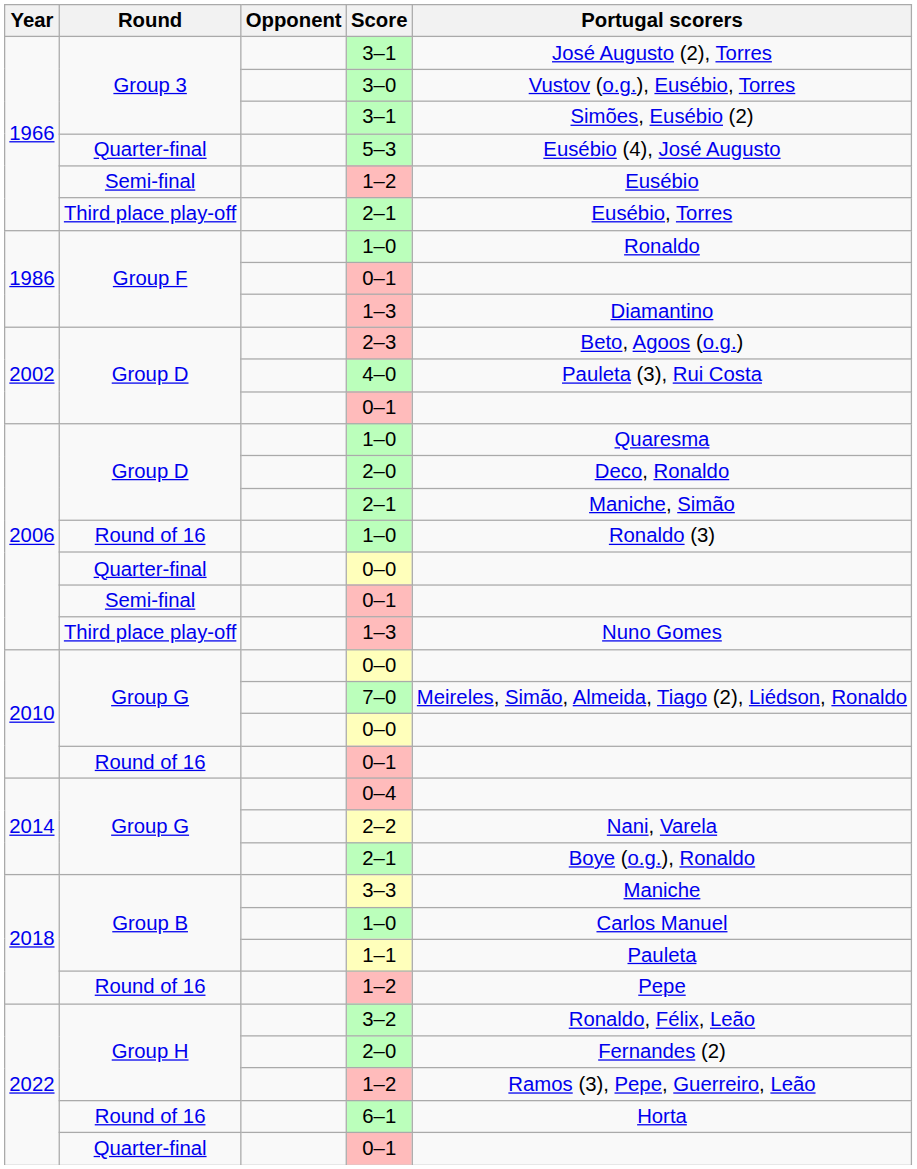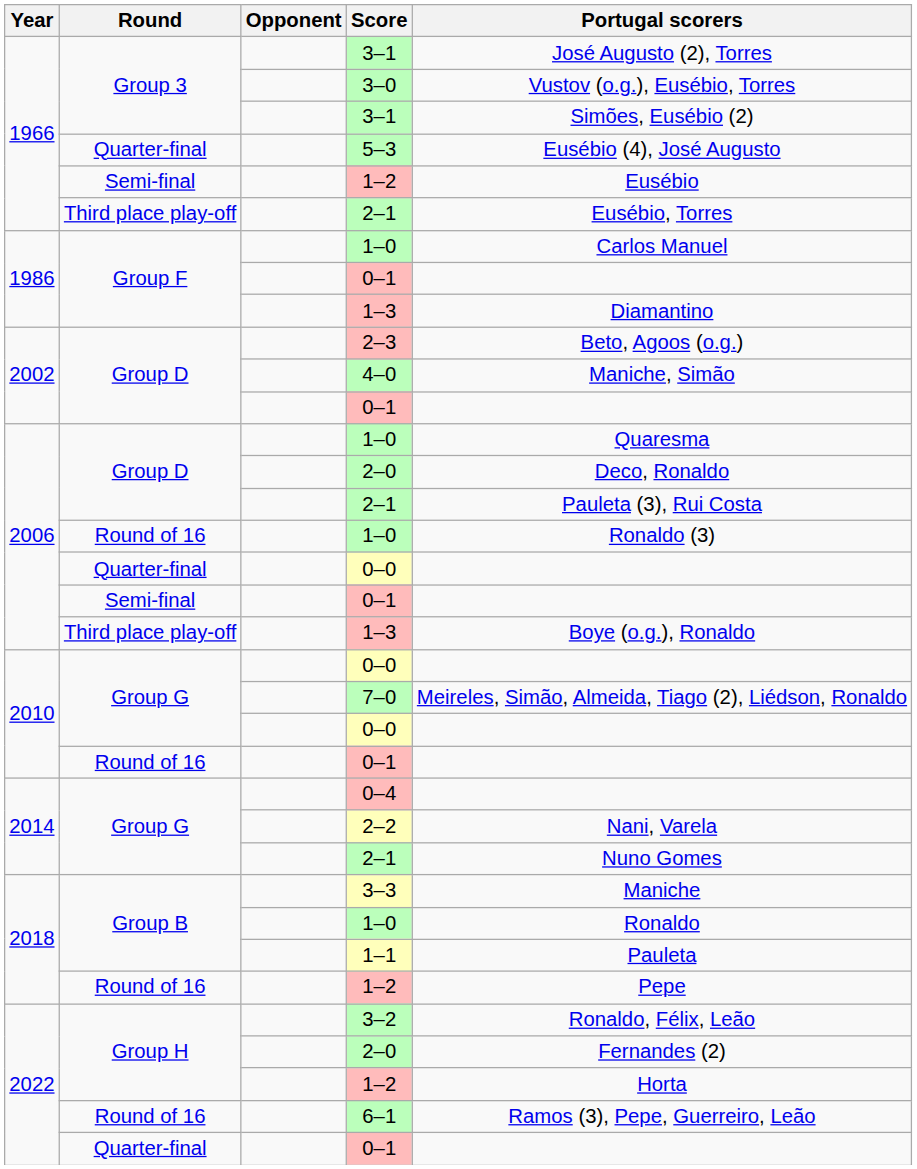Group F / 1–0 | Portugal scorers: Ronaldo -> Carlos Manuel
4–0 | Portugal scorers: Pauleta (3), Rui Costa -> Maniche, Simão
Group D / 2–1 | Portugal scorers: Maniche, Simão -> Pauleta (3), Rui Costa
Third place play-off / 1–3 | Portugal scorers: Nuno Gomes -> Boye (o.g.), Ronaldo
Group G / 2–1 | Portugal scorers: Boye (o.g.), Ronaldo -> Nuno Gomes
Group B / 1–0 | Portugal scorers: Carlos Manuel -> Ronaldo
Group H / 1–2 | Portugal scorers: Ramos (3), Pepe, Guerreiro, Leão -> Horta
6–1 | Portugal scorers: Horta -> Ramos (3), Pepe, Guerreiro, Leão
